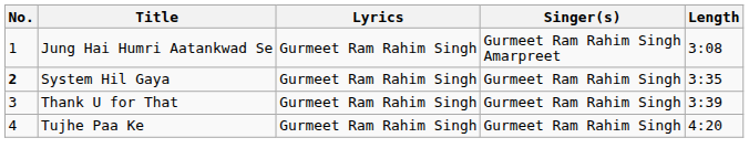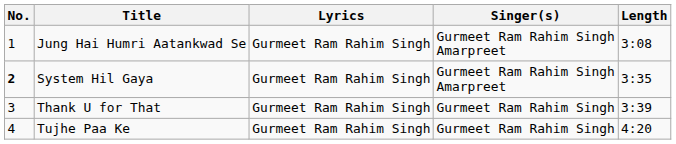System Hil Gaya | Singer(s): Gurmeet Ram Rahim Singh -> Gurmeet Ram Rahim Singh Amarpreet
